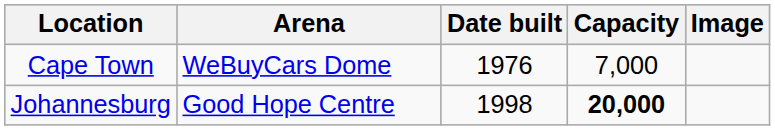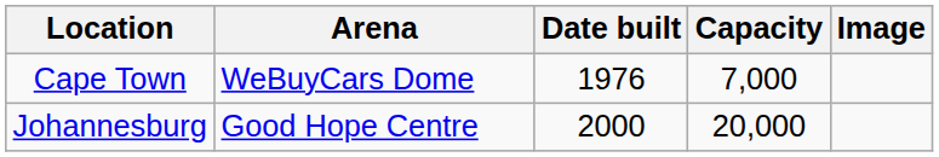Johannesburg | Date built: 1998 -> 2000
Johannesburg | Capacity: bold -> normal
